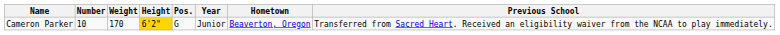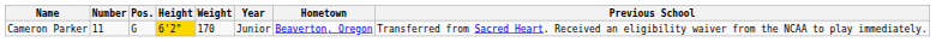columns swapped: Pos. <-> Weight
Cameron Parker | Number: 10 -> 11
